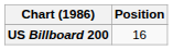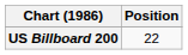US Billboard 200 | Position: 16 -> 22
